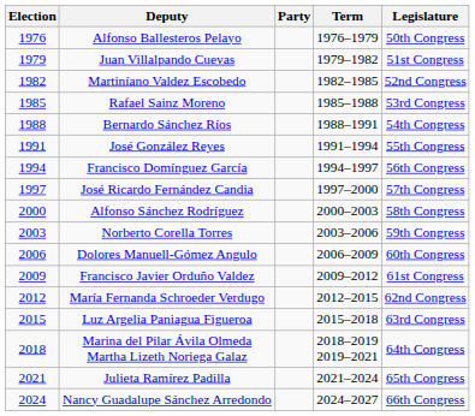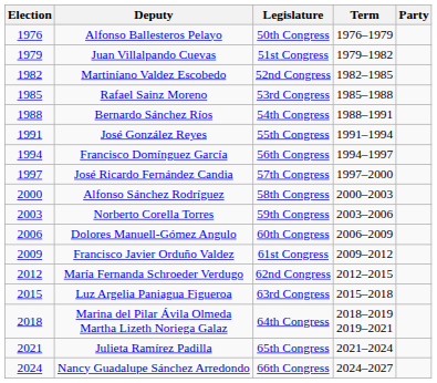columns swapped: Party <-> Legislature
